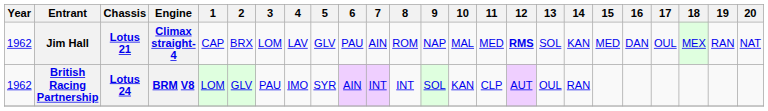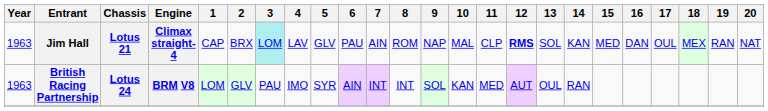Jim Hall | Year: 1962 -> 1963
Jim Hall | 3: no background -> paleturquoise background
Jim Hall | 11: MED -> CLP
British Racing Partnership | Year: 1962 -> 1963
British Racing Partnership | 11: CLP -> MED
